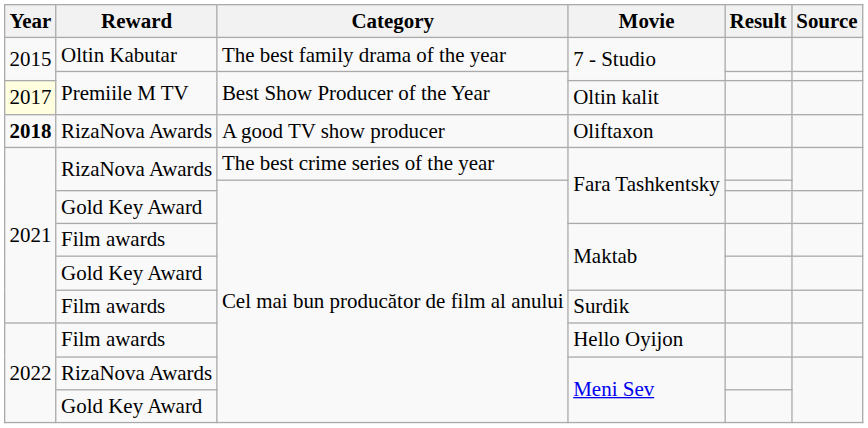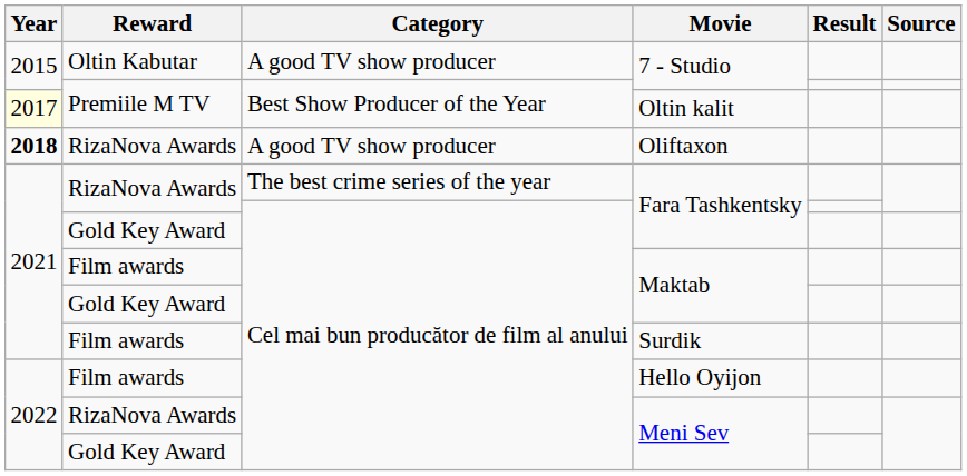Oltin Kabutar / 7 - Studio | Category: The best family drama of the year -> A good TV show producer
